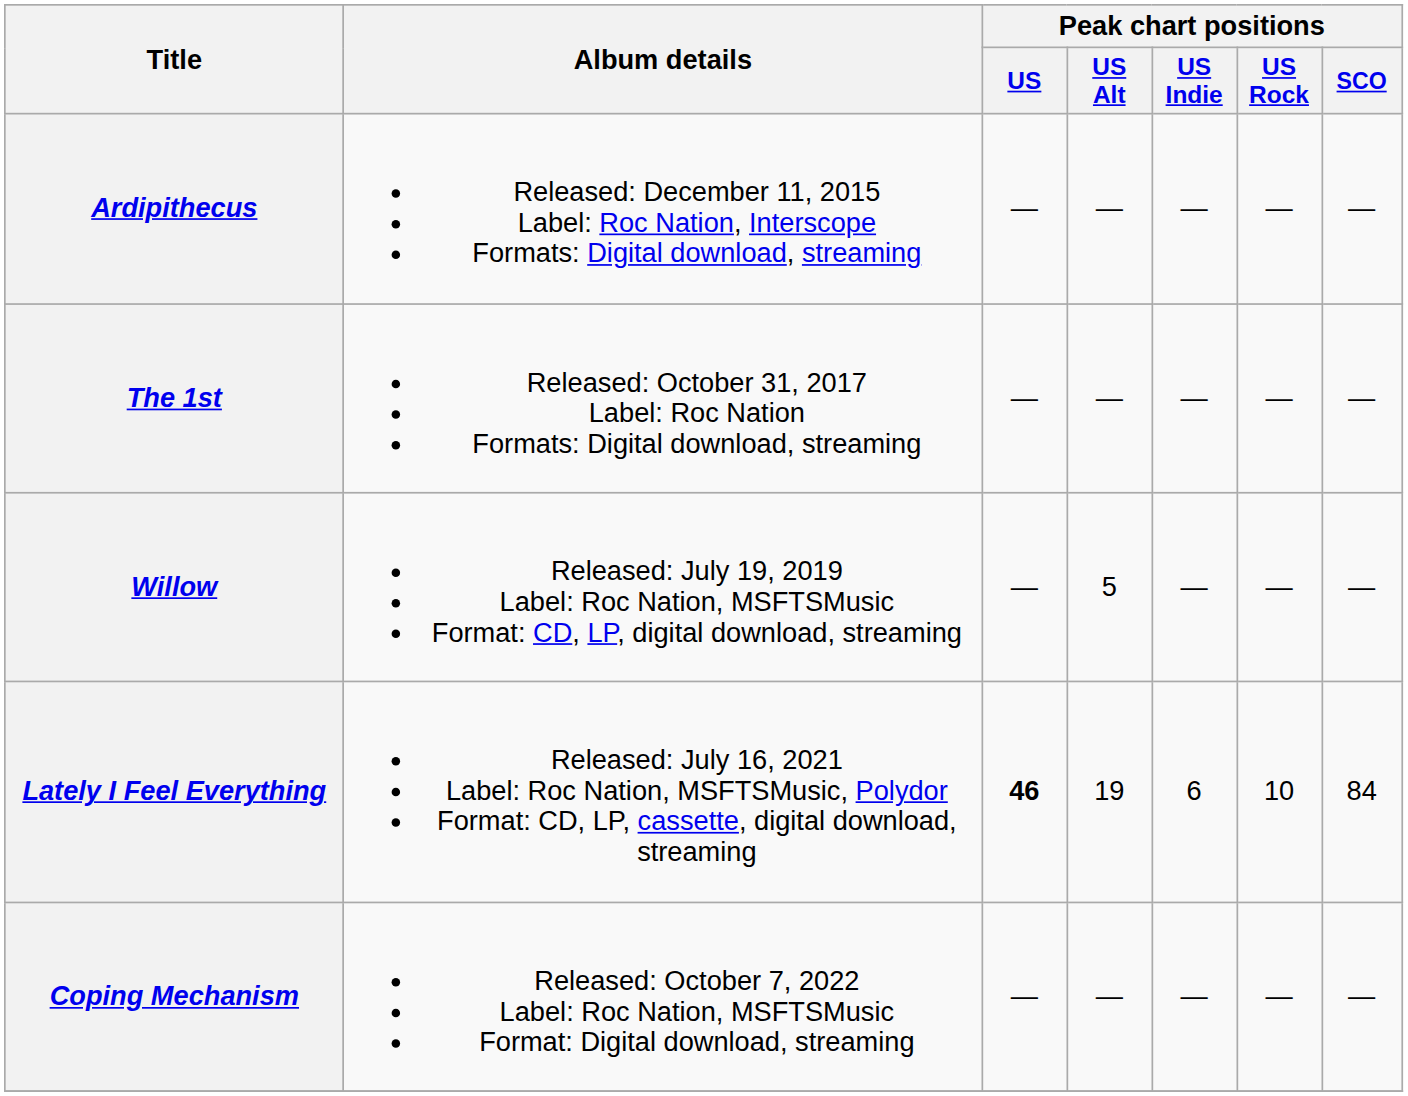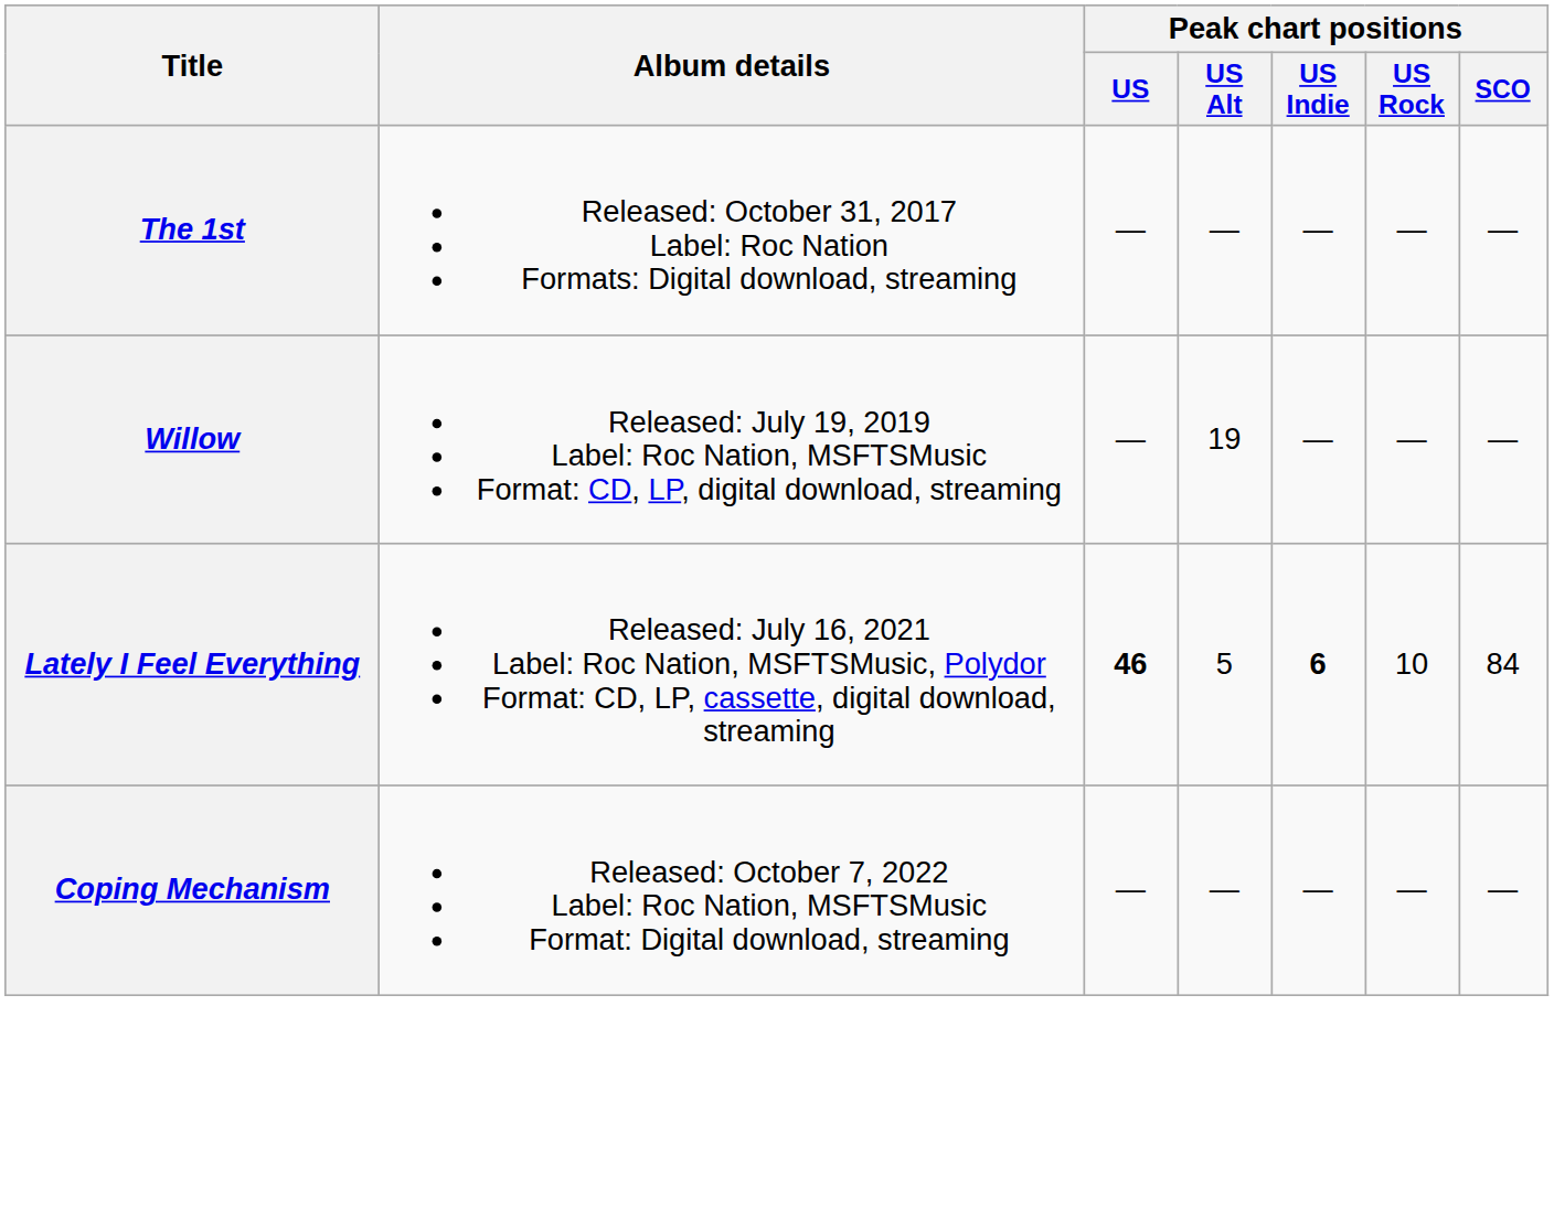- row: Ardipithecus | Released: December 11, 2015 Label: Roc Nation, Interscope Formats: Digital download, streaming | — | — | — | — | —
Willow | Peak chart positions / US Alt: 5 -> 19
Lately I Feel Everything | Peak chart positions / US Alt: 19 -> 5
Lately I Feel Everything | Peak chart positions / US Indie: normal -> bold
